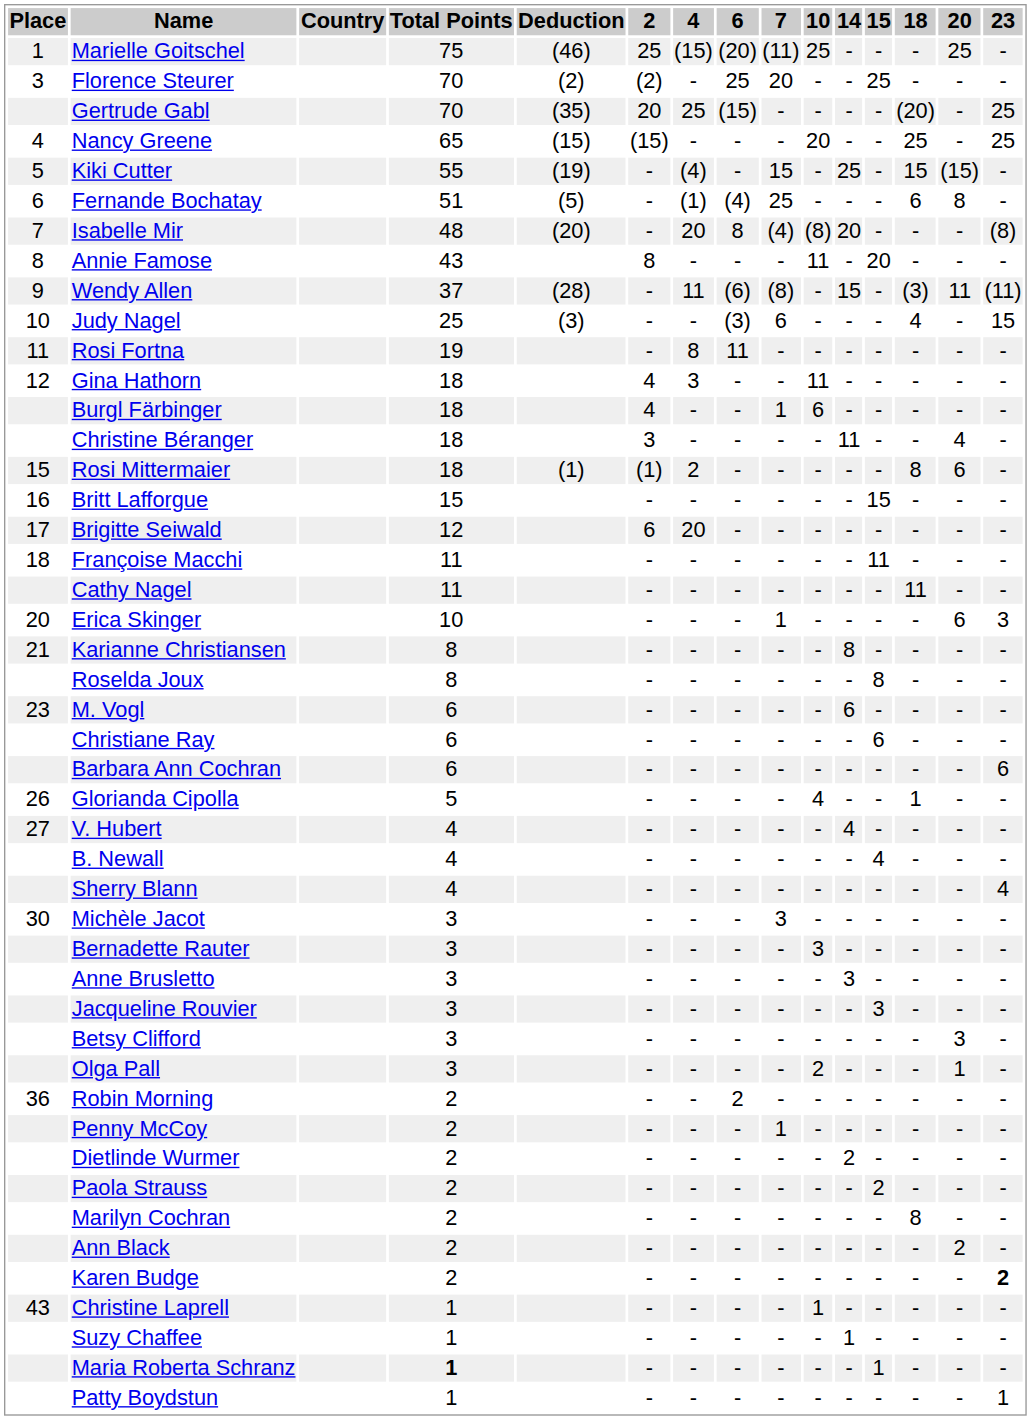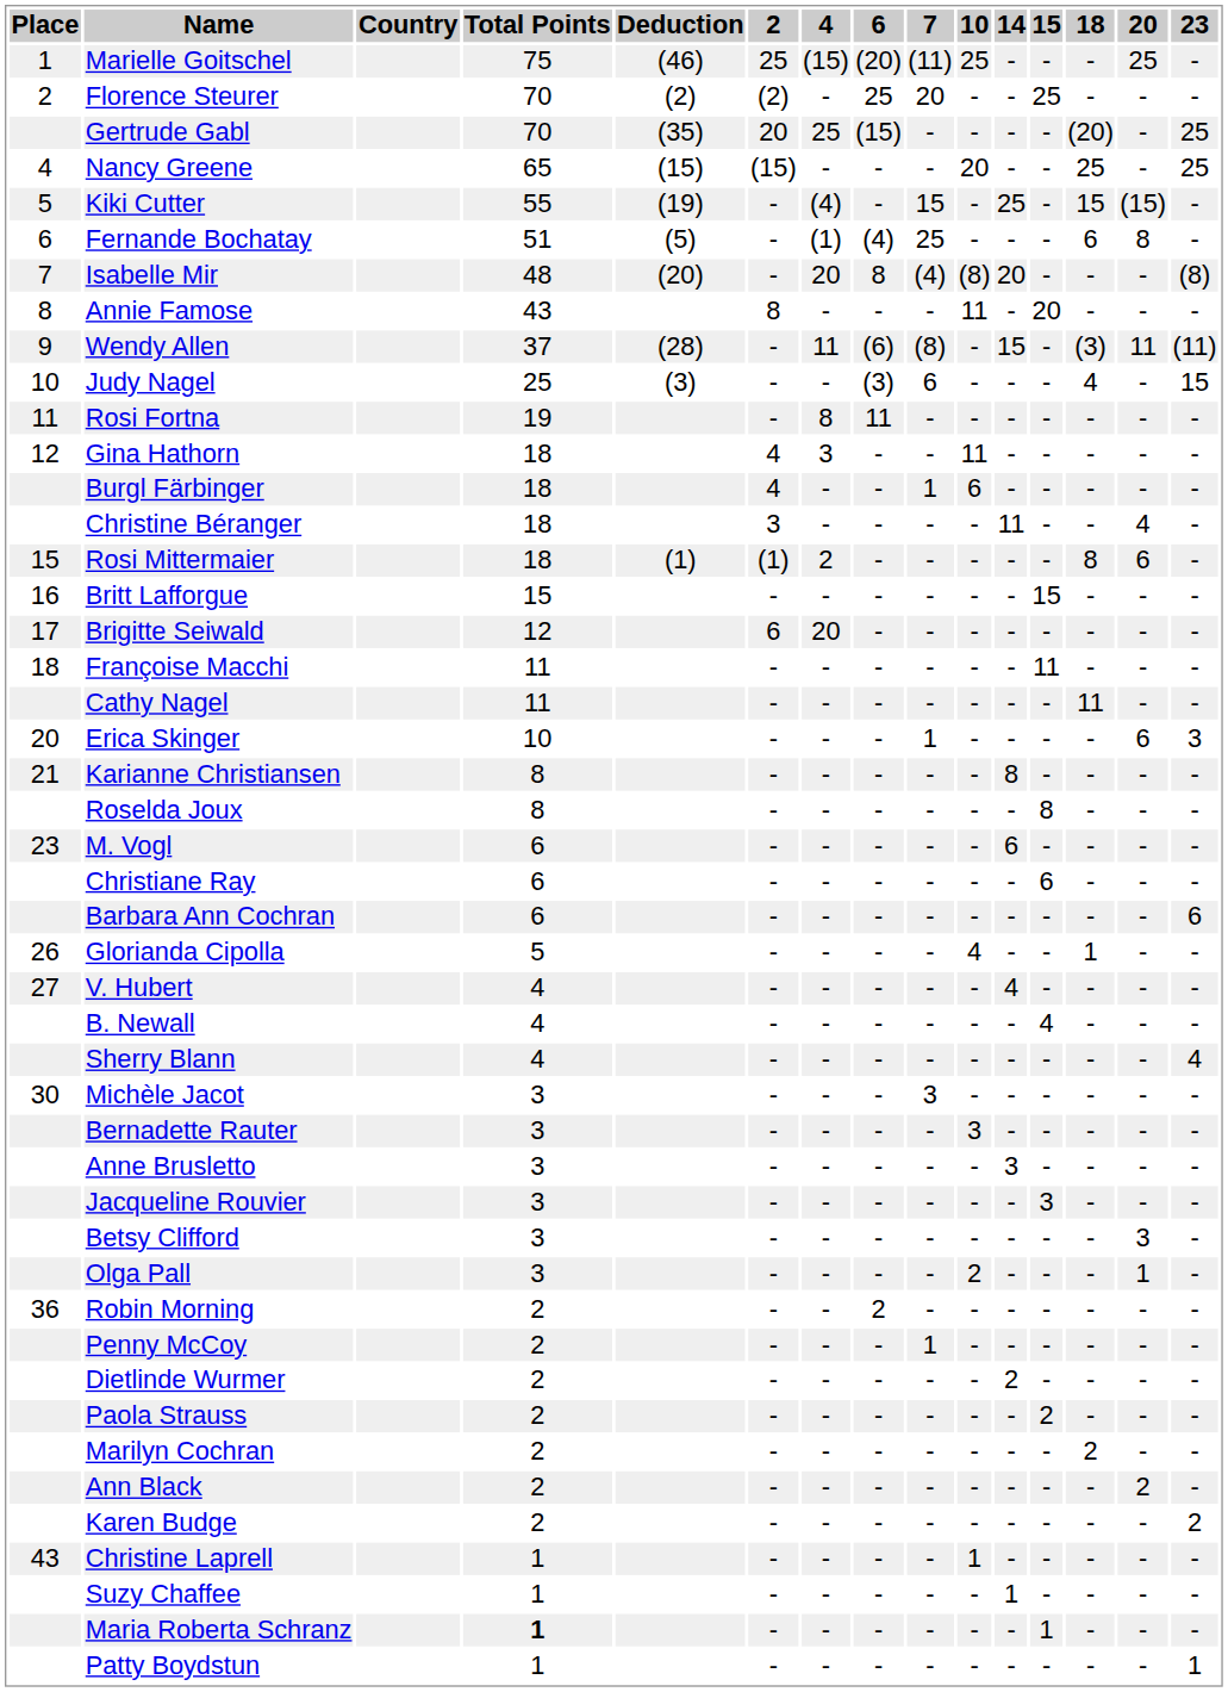Florence Steurer | Place: 3 -> 2
Marilyn Cochran | 18: 8 -> 2
Karen Budge | 23: bold -> normal
